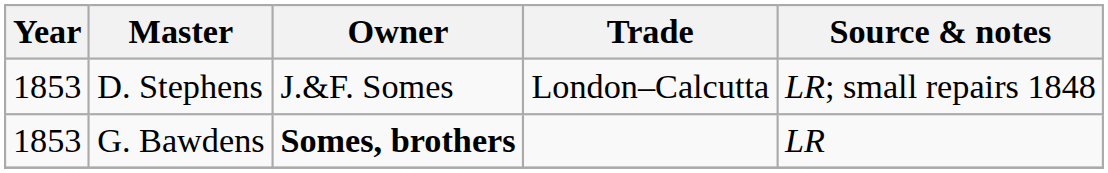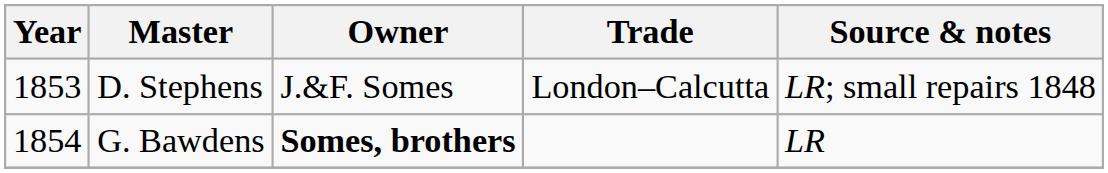G. Bawdens | Year: 1853 -> 1854
